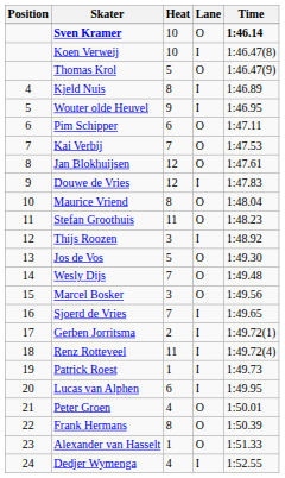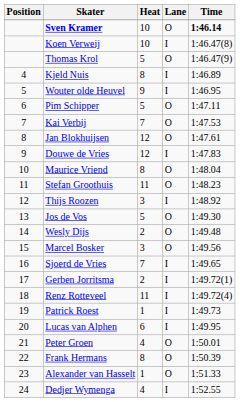Pim Schipper | Heat: 6 -> 5
Wesly Dijs | Heat: 7 -> 2
